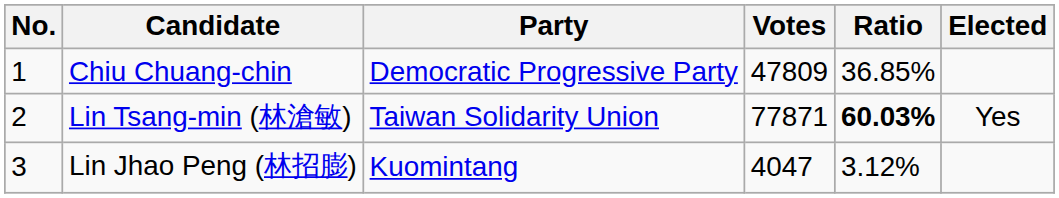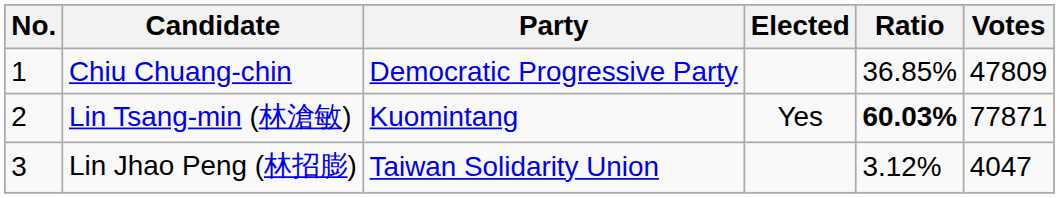columns swapped: Votes <-> Elected
Lin Tsang-min (林滄敏) | Party: Taiwan Solidarity Union -> Kuomintang
Lin Jhao Peng (林招膨) | Party: Kuomintang -> Taiwan Solidarity Union
